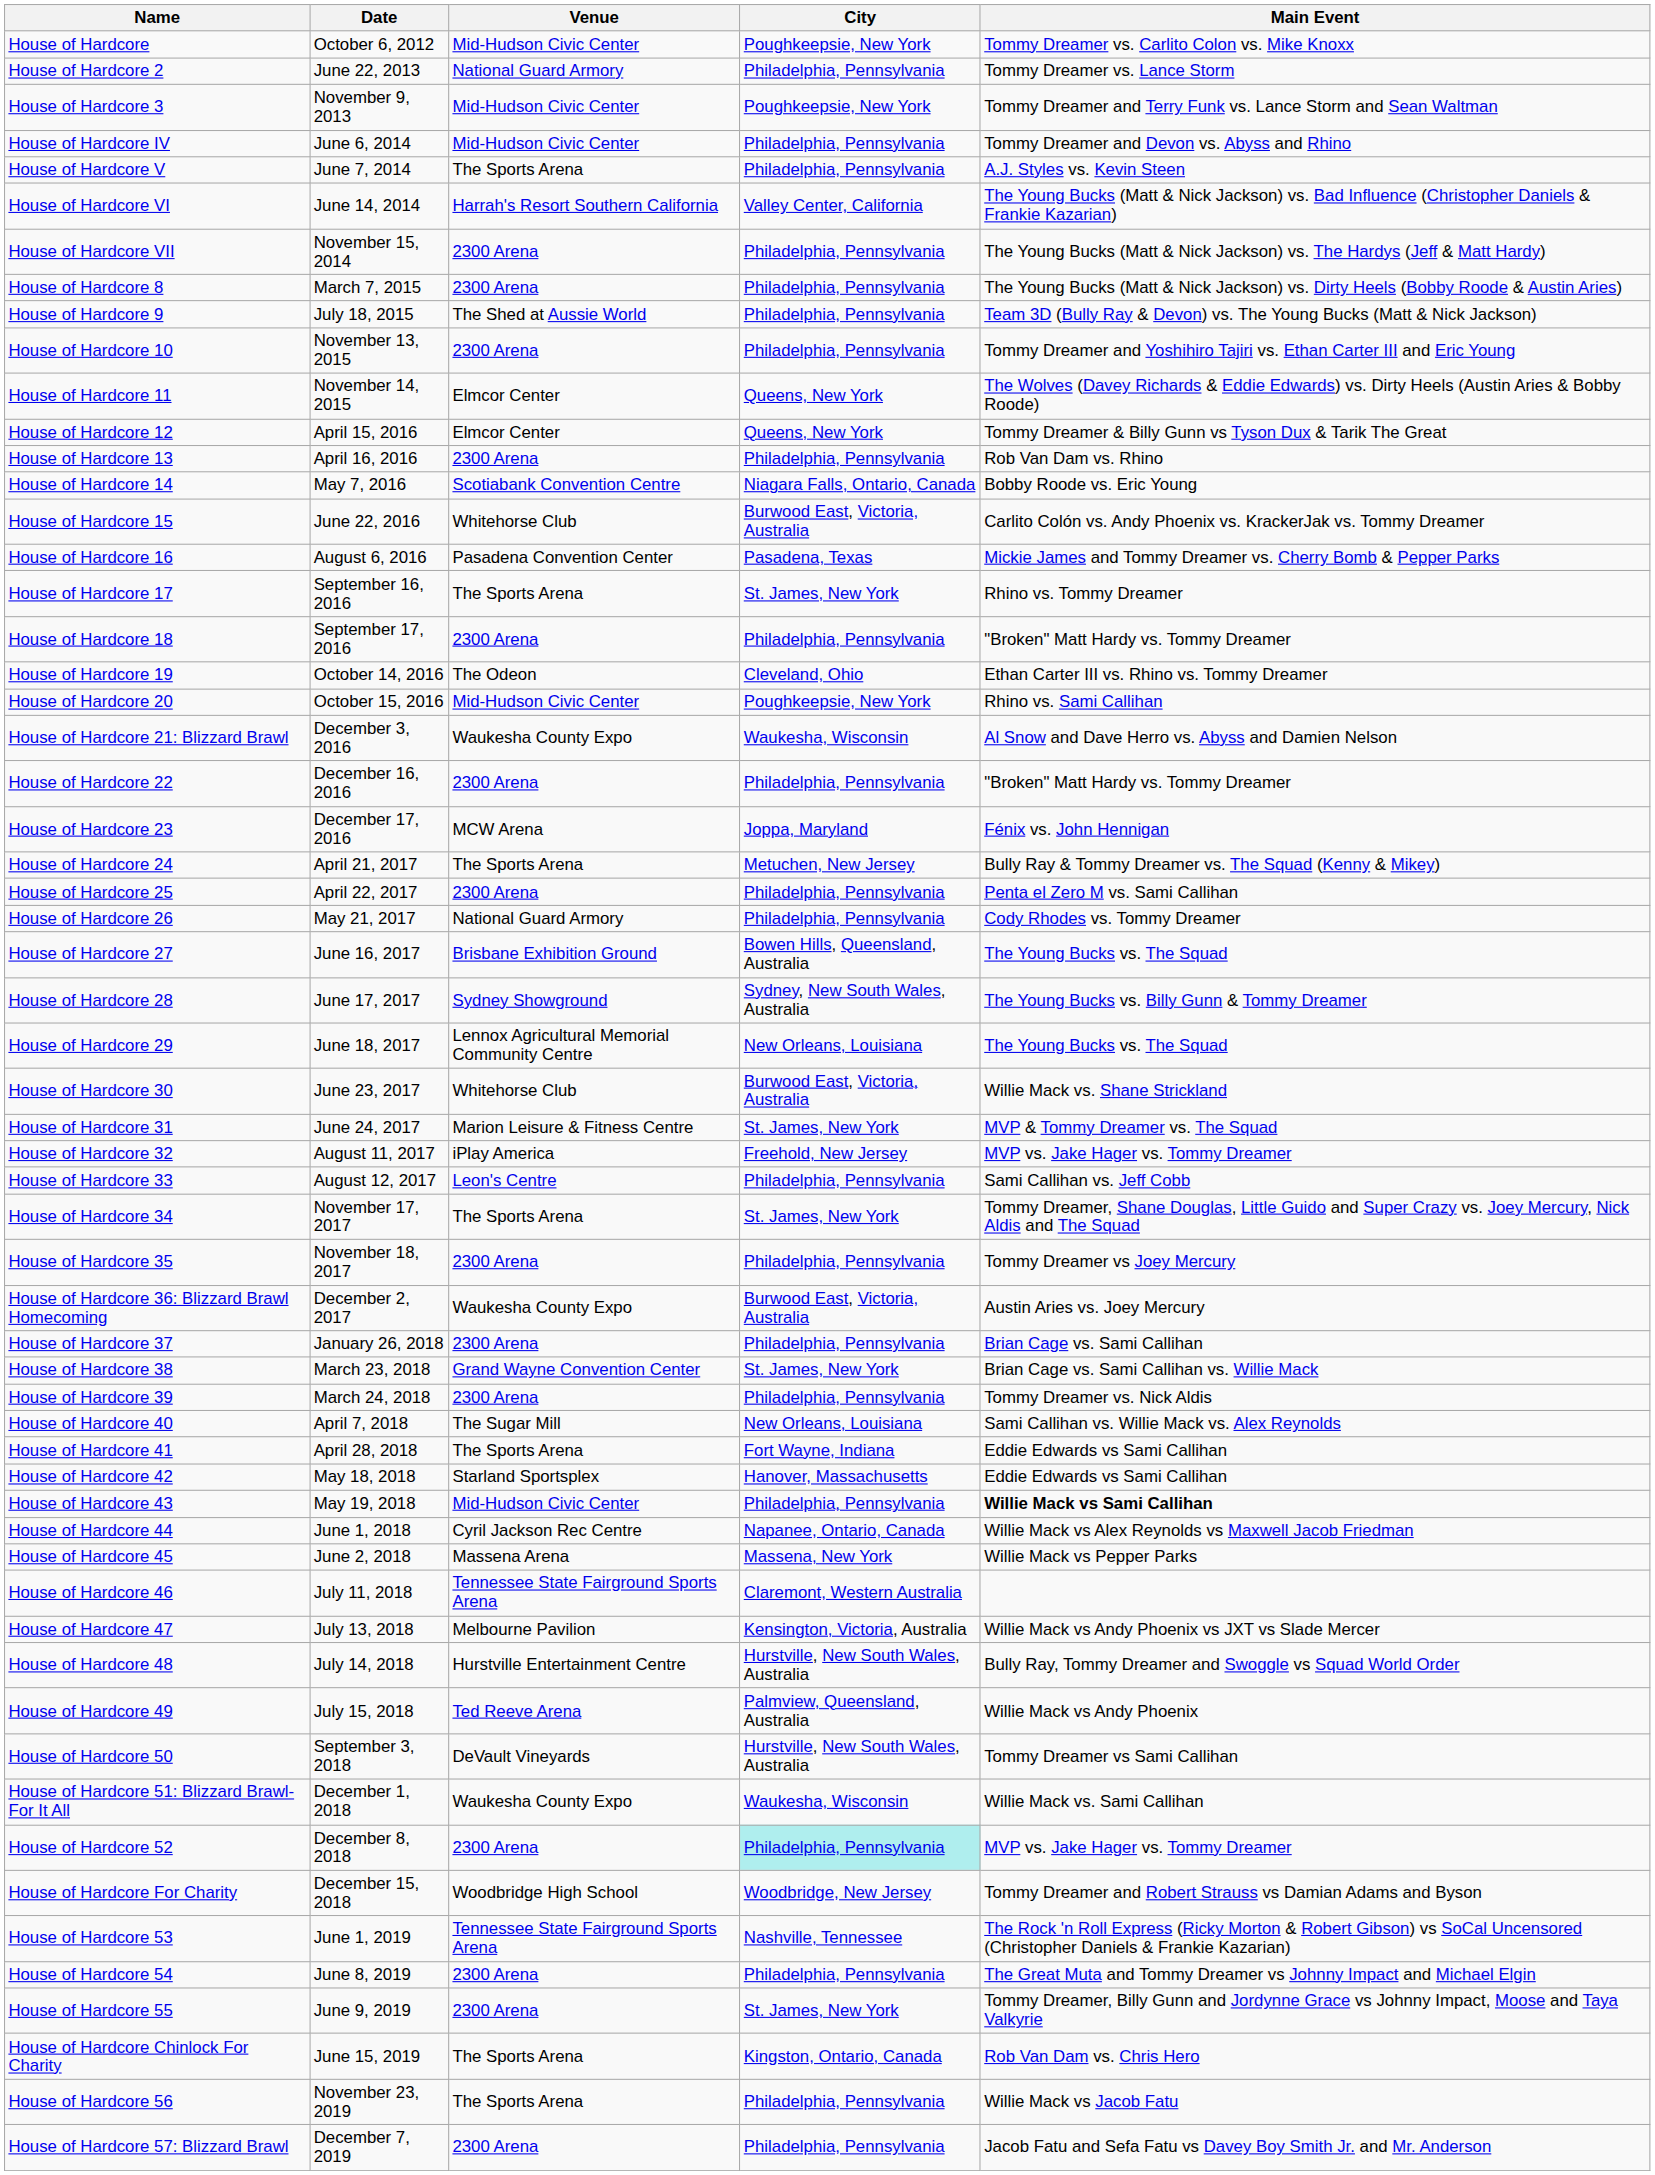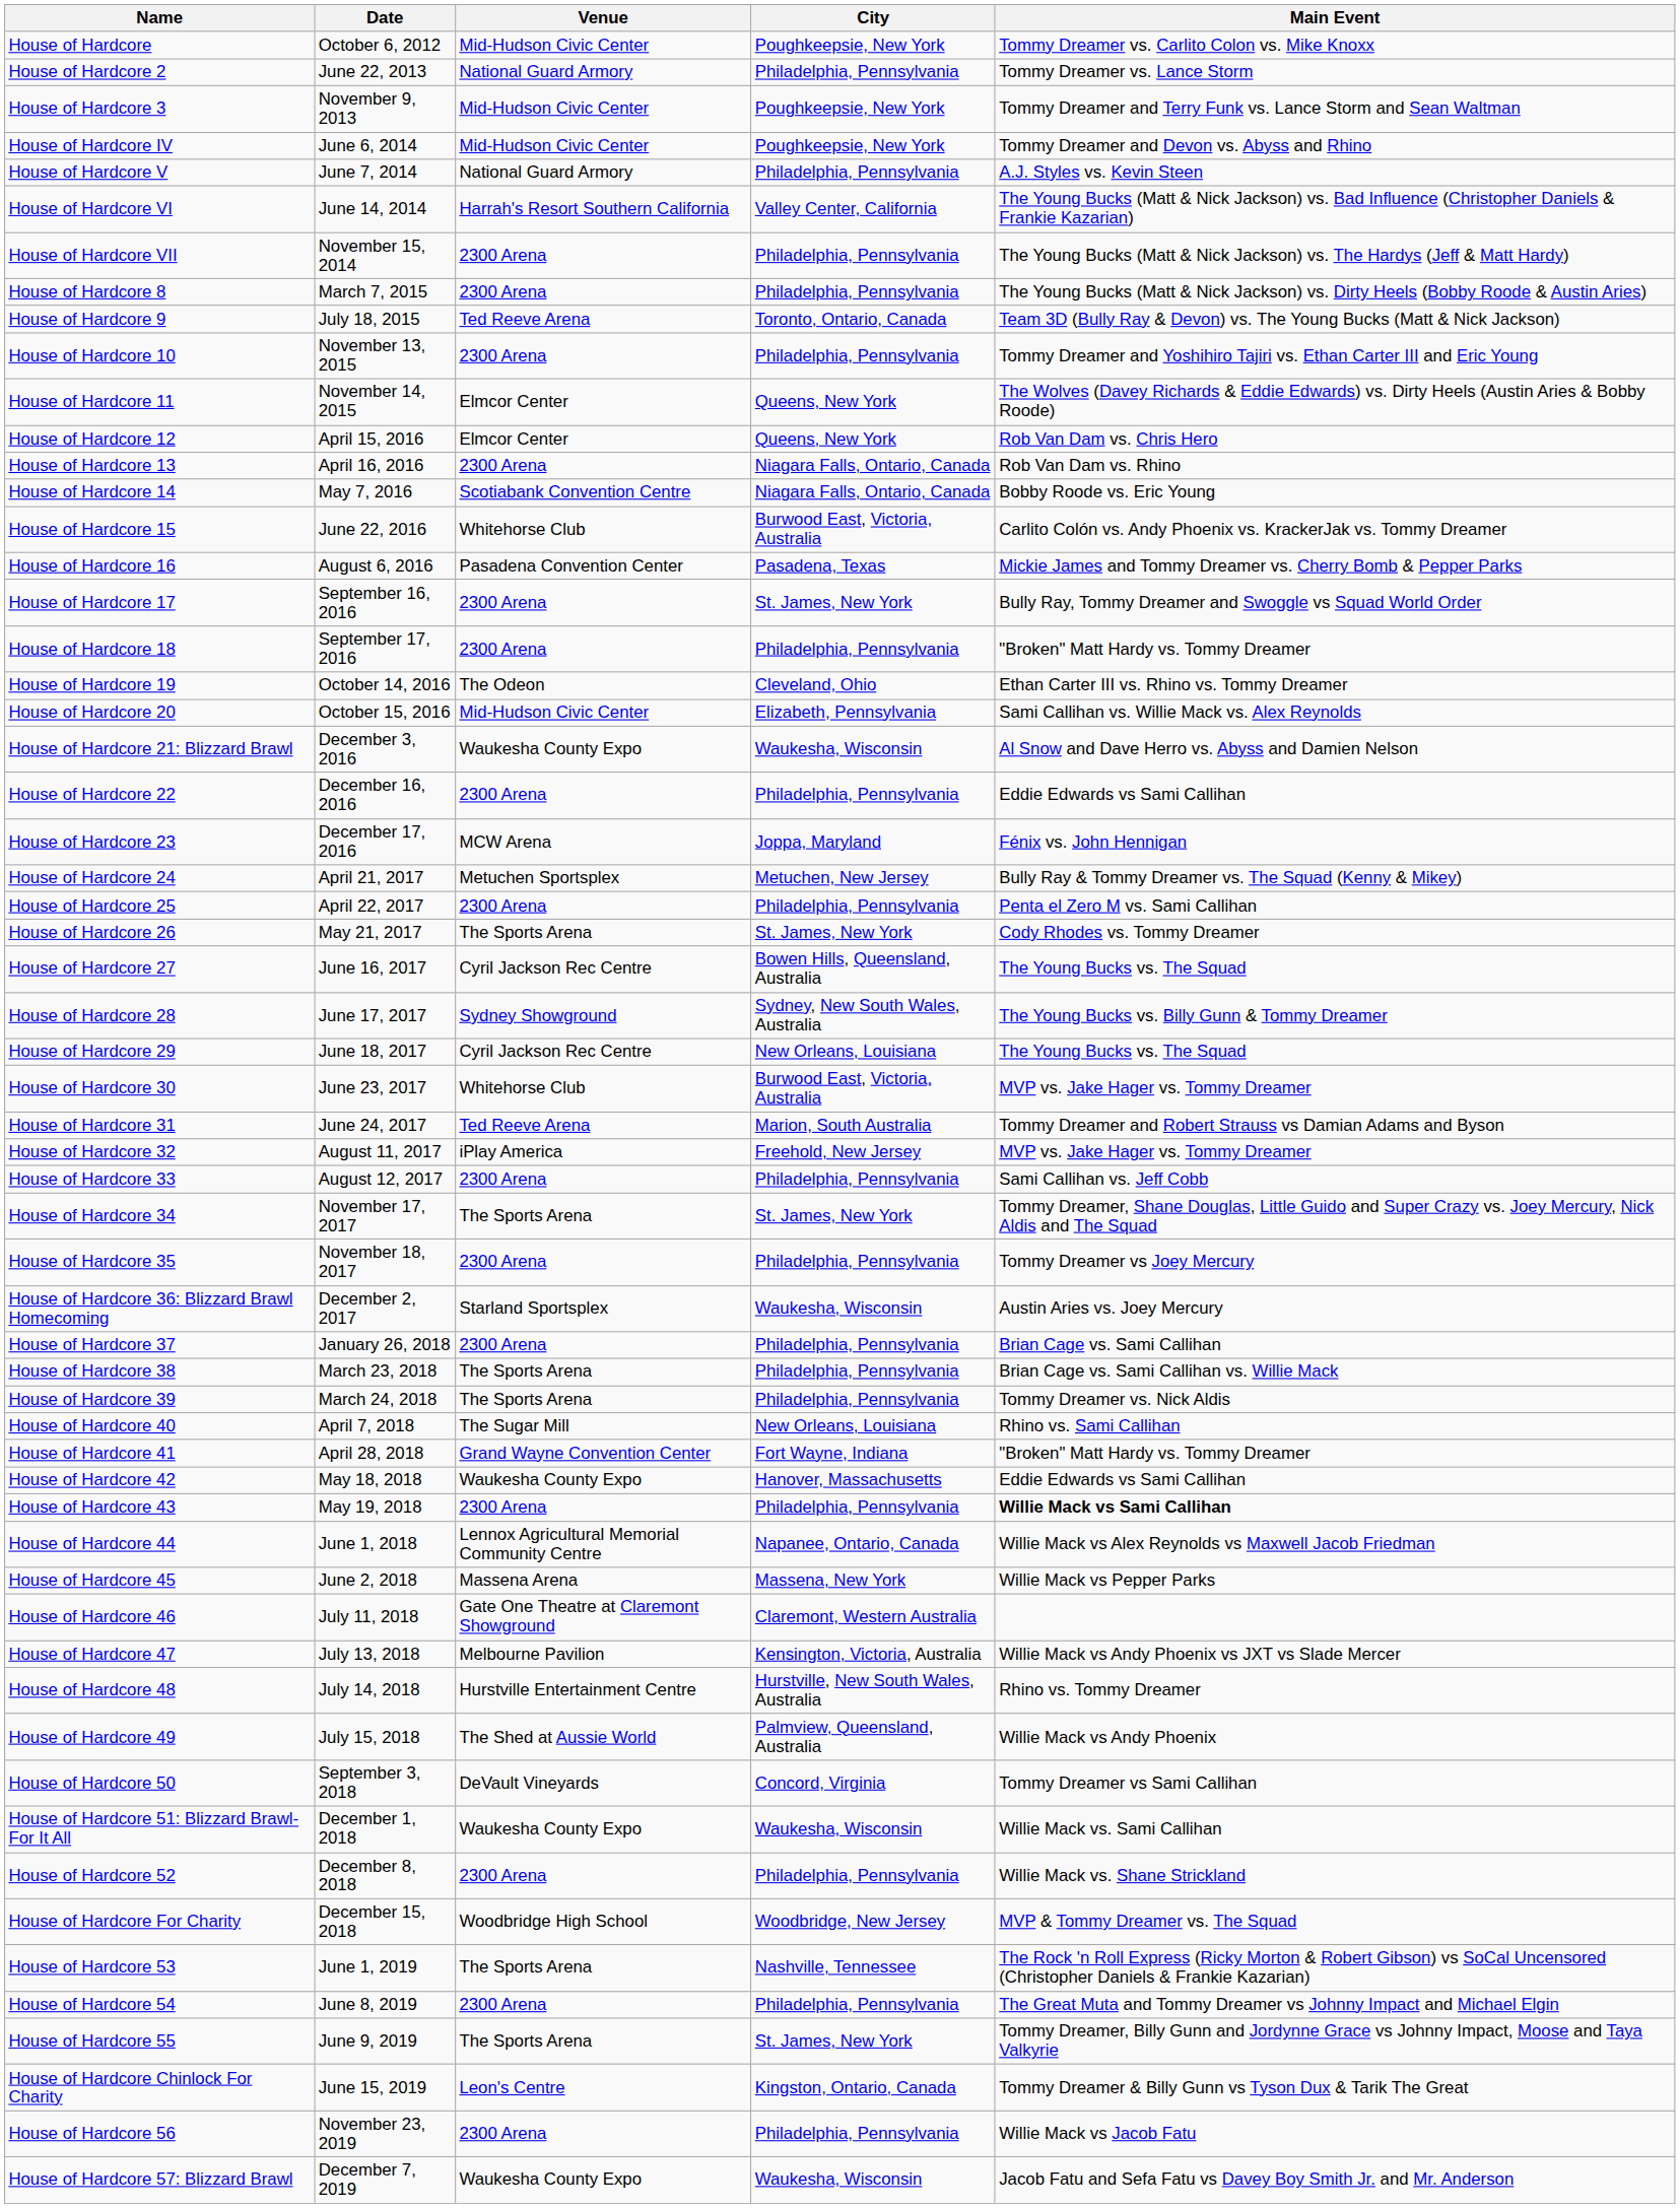House of Hardcore IV | City: Philadelphia, Pennsylvania -> Poughkeepsie, New York
House of Hardcore V | Venue: The Sports Arena -> National Guard Armory
House of Hardcore 9 | Venue: The Shed at Aussie World -> Ted Reeve Arena
House of Hardcore 9 | City: Philadelphia, Pennsylvania -> Toronto, Ontario, Canada
House of Hardcore 12 | Main Event: Tommy Dreamer & Billy Gunn vs Tyson Dux & Tarik The Great -> Rob Van Dam vs. Chris Hero
House of Hardcore 13 | City: Philadelphia, Pennsylvania -> Niagara Falls, Ontario, Canada
House of Hardcore 17 | Venue: The Sports Arena -> 2300 Arena
House of Hardcore 17 | Main Event: Rhino vs. Tommy Dreamer -> Bully Ray, Tommy Dreamer and Swoggle vs Squad World Order
House of Hardcore 20 | City: Poughkeepsie, New York -> Elizabeth, Pennsylvania
House of Hardcore 20 | Main Event: Rhino vs. Sami Callihan -> Sami Callihan vs. Willie Mack vs. Alex Reynolds
House of Hardcore 22 | Main Event: "Broken" Matt Hardy vs. Tommy Dreamer -> Eddie Edwards vs Sami Callihan
House of Hardcore 24 | Venue: The Sports Arena -> Metuchen Sportsplex
House of Hardcore 26 | Venue: National Guard Armory -> The Sports Arena
House of Hardcore 26 | City: Philadelphia, Pennsylvania -> St. James, New York
House of Hardcore 27 | Venue: Brisbane Exhibition Ground -> Cyril Jackson Rec Centre
House of Hardcore 29 | Venue: Lennox Agricultural Memorial Community Centre -> Cyril Jackson Rec Centre
House of Hardcore 30 | Main Event: Willie Mack vs. Shane Strickland -> MVP vs. Jake Hager vs. Tommy Dreamer
House of Hardcore 31 | Venue: Marion Leisure & Fitness Centre -> Ted Reeve Arena
House of Hardcore 31 | City: St. James, New York -> Marion, South Australia
House of Hardcore 31 | Main Event: MVP & Tommy Dreamer vs. The Squad -> Tommy Dreamer and Robert Strauss vs Damian Adams and Byson
House of Hardcore 33 | Venue: Leon's Centre -> 2300 Arena
House of Hardcore 36: Blizzard Brawl Homecoming | Venue: Waukesha County Expo -> Starland Sportsplex
House of Hardcore 36: Blizzard Brawl Homecoming | City: Burwood East, Victoria, Australia -> Waukesha, Wisconsin
House of Hardcore 38 | Venue: Grand Wayne Convention Center -> The Sports Arena
House of Hardcore 38 | City: St. James, New York -> Philadelphia, Pennsylvania
House of Hardcore 39 | Venue: 2300 Arena -> The Sports Arena
House of Hardcore 40 | Main Event: Sami Callihan vs. Willie Mack vs. Alex Reynolds -> Rhino vs. Sami Callihan
House of Hardcore 41 | Venue: The Sports Arena -> Grand Wayne Convention Center
House of Hardcore 41 | Main Event: Eddie Edwards vs Sami Callihan -> "Broken" Matt Hardy vs. Tommy Dreamer
House of Hardcore 42 | Venue: Starland Sportsplex -> Waukesha County Expo
House of Hardcore 43 | Venue: Mid-Hudson Civic Center -> 2300 Arena
House of Hardcore 44 | Venue: Cyril Jackson Rec Centre -> Lennox Agricultural Memorial Community Centre
House of Hardcore 46 | Venue: Tennessee State Fairground Sports Arena -> Gate One Theatre at Claremont Showground
House of Hardcore 48 | Main Event: Bully Ray, Tommy Dreamer and Swoggle vs Squad World Order -> Rhino vs. Tommy Dreamer
House of Hardcore 49 | Venue: Ted Reeve Arena -> The Shed at Aussie World
House of Hardcore 50 | City: Hurstville, New South Wales, Australia -> Concord, Virginia
House of Hardcore 52 | City: paleturquoise background -> no background
House of Hardcore 52 | Main Event: MVP vs. Jake Hager vs. Tommy Dreamer -> Willie Mack vs. Shane Strickland
House of Hardcore For Charity | Main Event: Tommy Dreamer and Robert Strauss vs Damian Adams and Byson -> MVP & Tommy Dreamer vs. The Squad
House of Hardcore 53 | Venue: Tennessee State Fairground Sports Arena -> The Sports Arena
House of Hardcore 55 | Venue: 2300 Arena -> The Sports Arena
House of Hardcore Chinlock For Charity | Venue: The Sports Arena -> Leon's Centre
House of Hardcore Chinlock For Charity | Main Event: Rob Van Dam vs. Chris Hero -> Tommy Dreamer & Billy Gunn vs Tyson Dux & Tarik The Great
House of Hardcore 56 | Venue: The Sports Arena -> 2300 Arena
House of Hardcore 57: Blizzard Brawl | Venue: 2300 Arena -> Waukesha County Expo
House of Hardcore 57: Blizzard Brawl | City: Philadelphia, Pennsylvania -> Waukesha, Wisconsin
